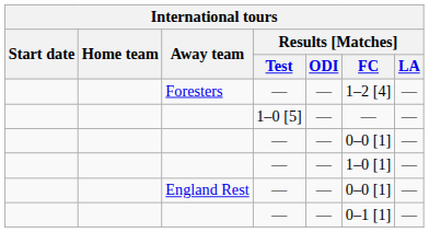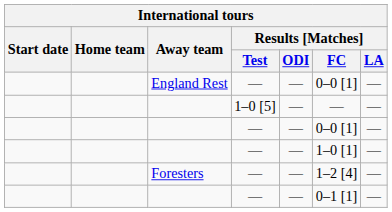rows swapped: England Rest <-> Foresters
